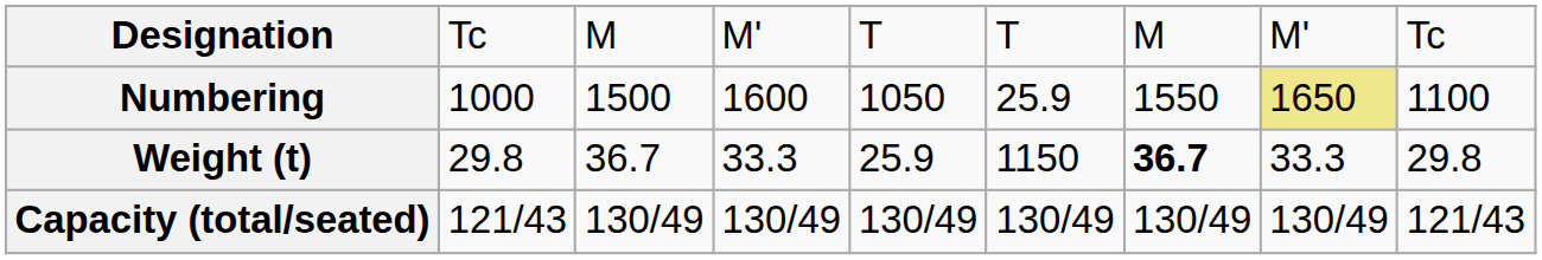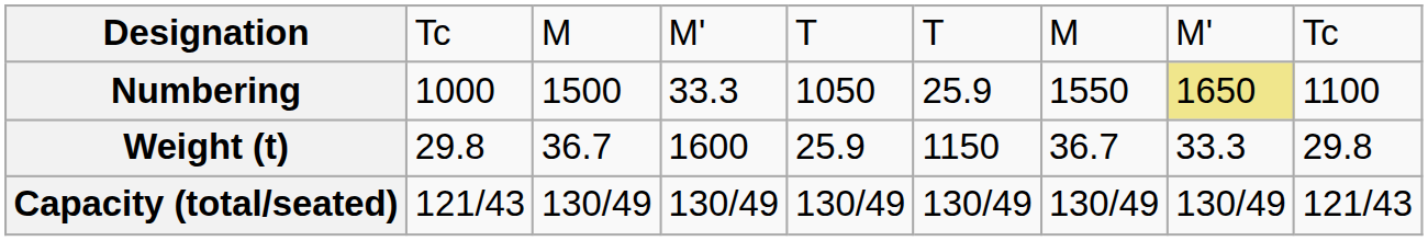Numbering | column 4: 1600 -> 33.3
Weight (t) | column 4: 33.3 -> 1600
Weight (t) | column 7: bold -> normal
